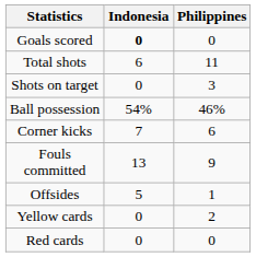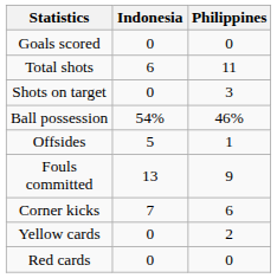Goals scored | Indonesia: bold -> normal
rows swapped: Corner kicks <-> Offsides
